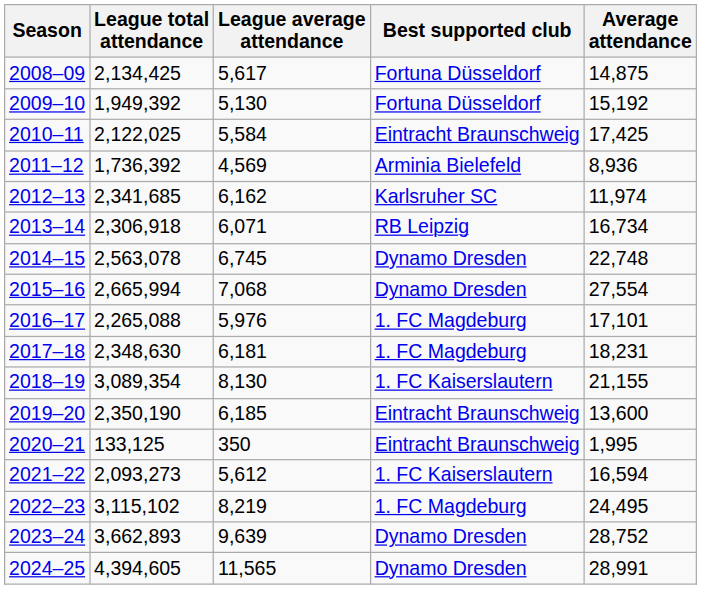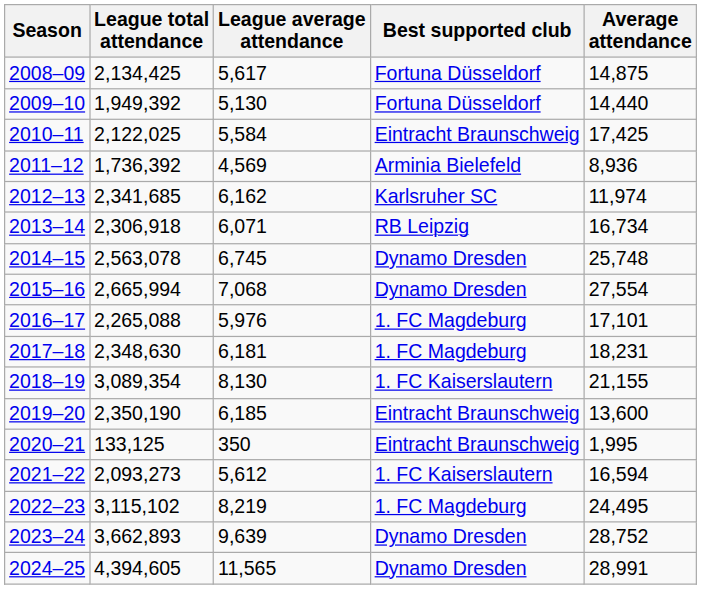2009–10 | Average attendance: 15,192 -> 14,440
2014–15 | Average attendance: 22,748 -> 25,748
